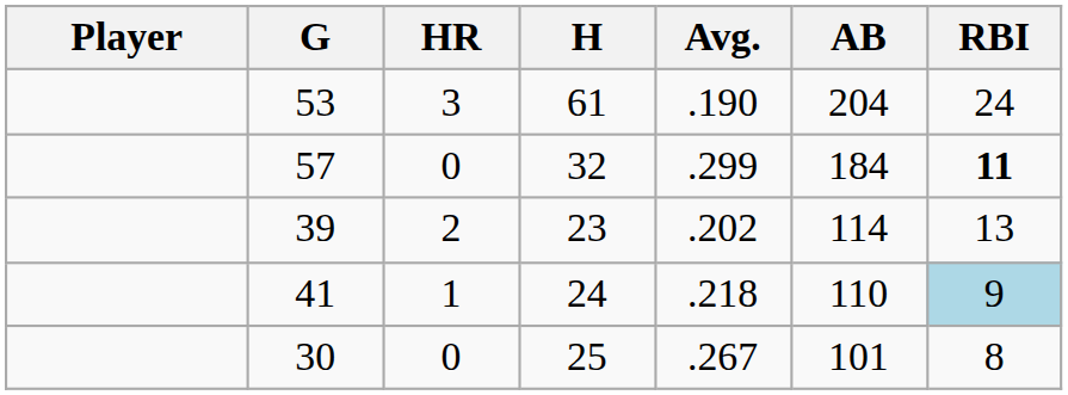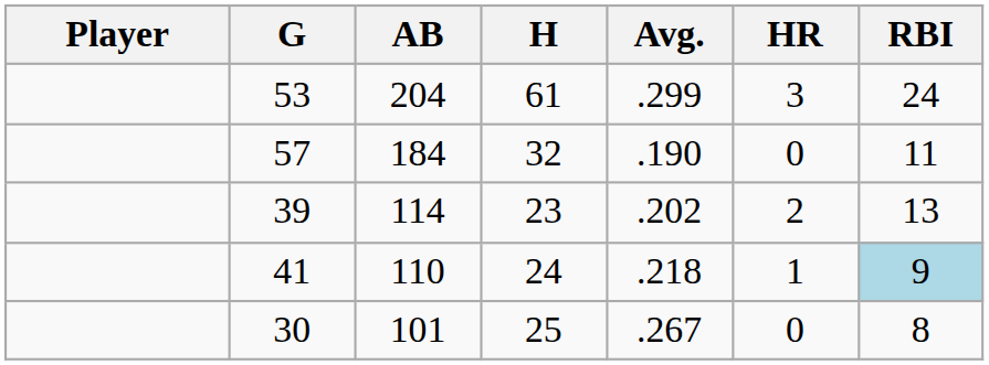columns swapped: AB <-> HR
53 | Avg.: .190 -> .299
57 | Avg.: .299 -> .190
57 | RBI: bold -> normal
